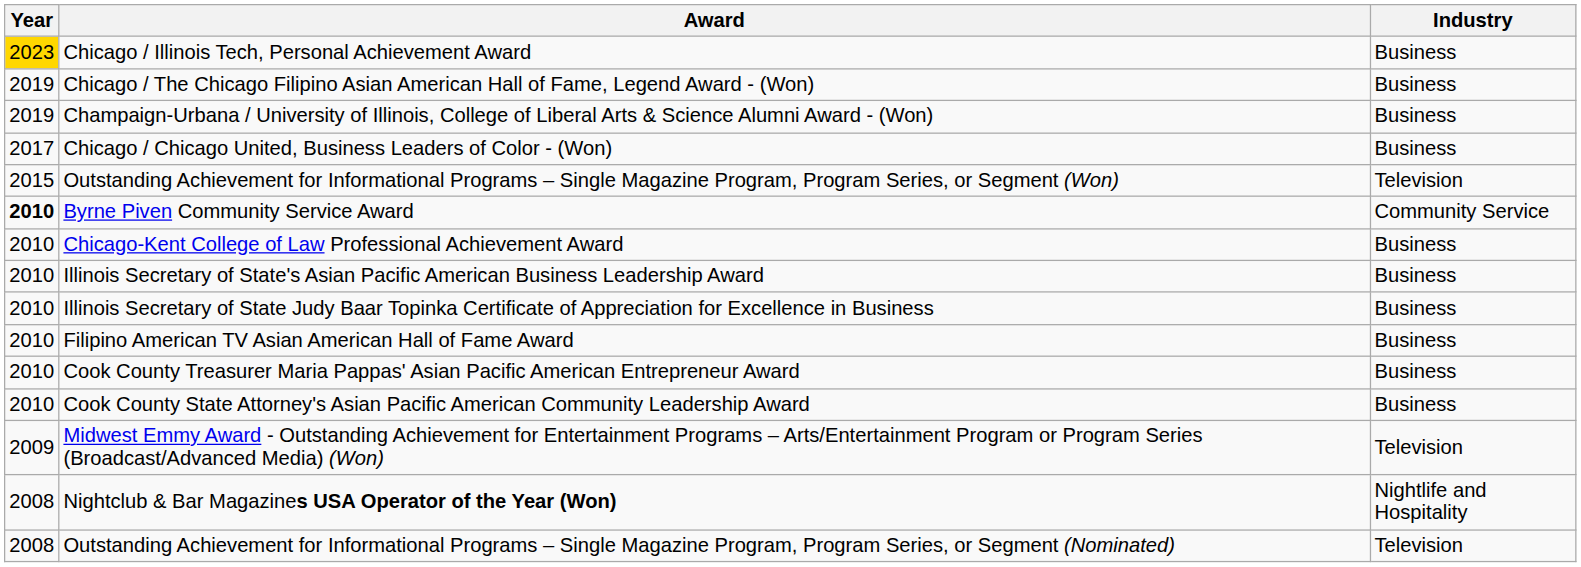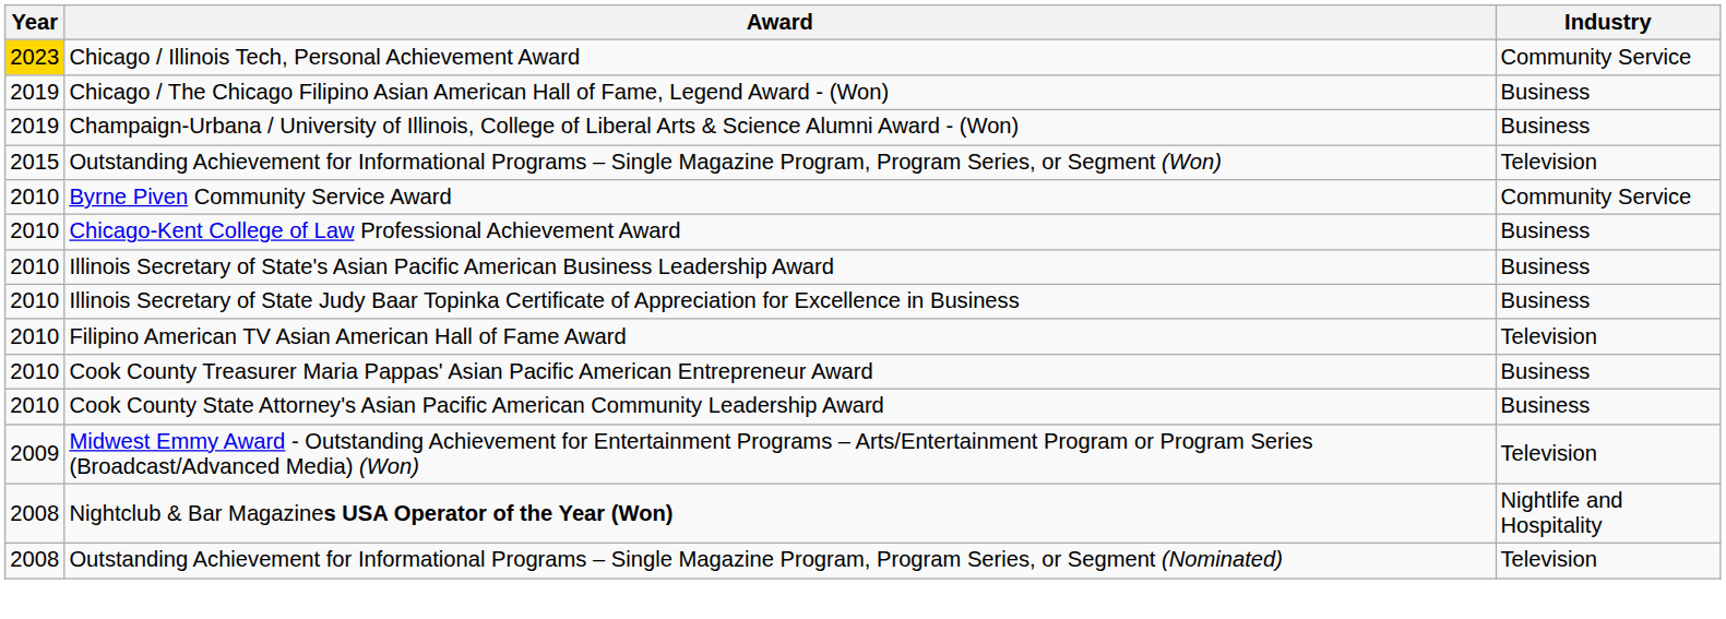Chicago / Illinois Tech, Personal Achievement Award | Industry: Business -> Community Service
- row: 2017 | Chicago / Chicago United, Business Leaders of Color - (Won) | Business
Byrne Piven Community Service Award | Year: bold -> normal
Filipino American TV Asian American Hall of Fame Award | Industry: Business -> Television
